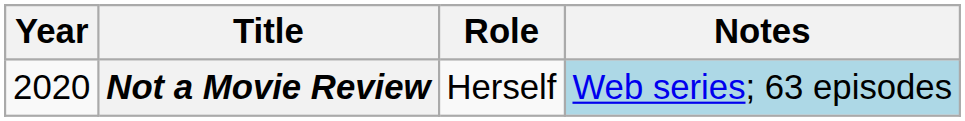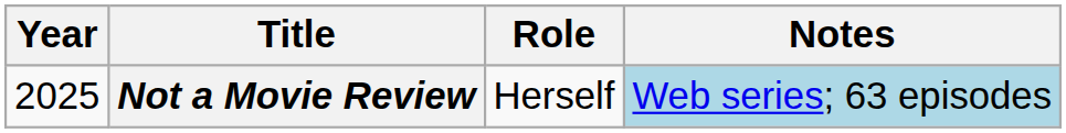Not a Movie Review | Year: 2020 -> 2025
